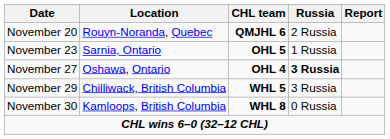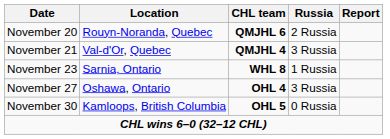+ row: November 21 | Val-d'Or, Quebec | QMJHL 4 | 3 Russia
November 23 | CHL team: OHL 5 -> WHL 8
November 27 | Russia: bold -> normal
- row: November 29 | Chilliwack, British Columbia | WHL 5 | 3 Russia
November 30 | CHL team: WHL 8 -> OHL 5
